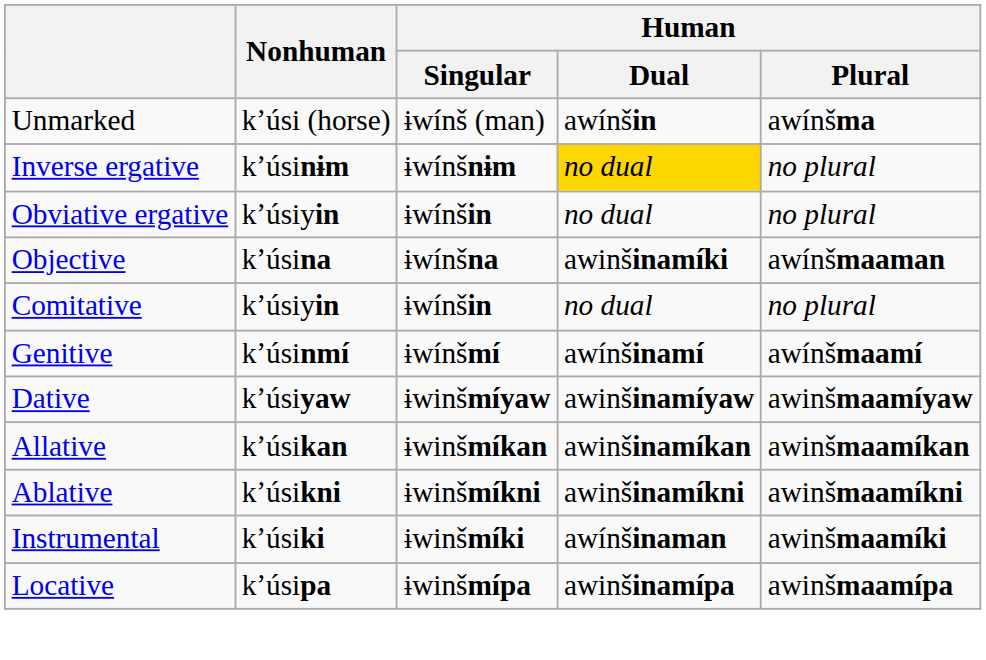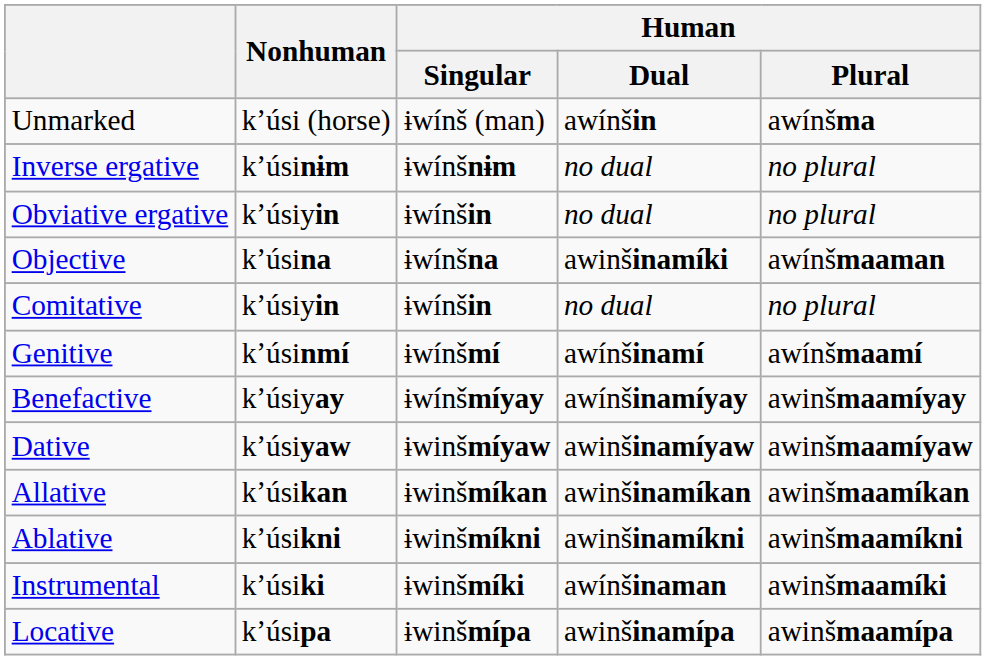Inverse ergative | Human / Dual: gold background -> no background
+ row: Benefactive | kʼúsiyay | ɨwínšmíyay | awínšinamíyay | awinšmaamíyay
